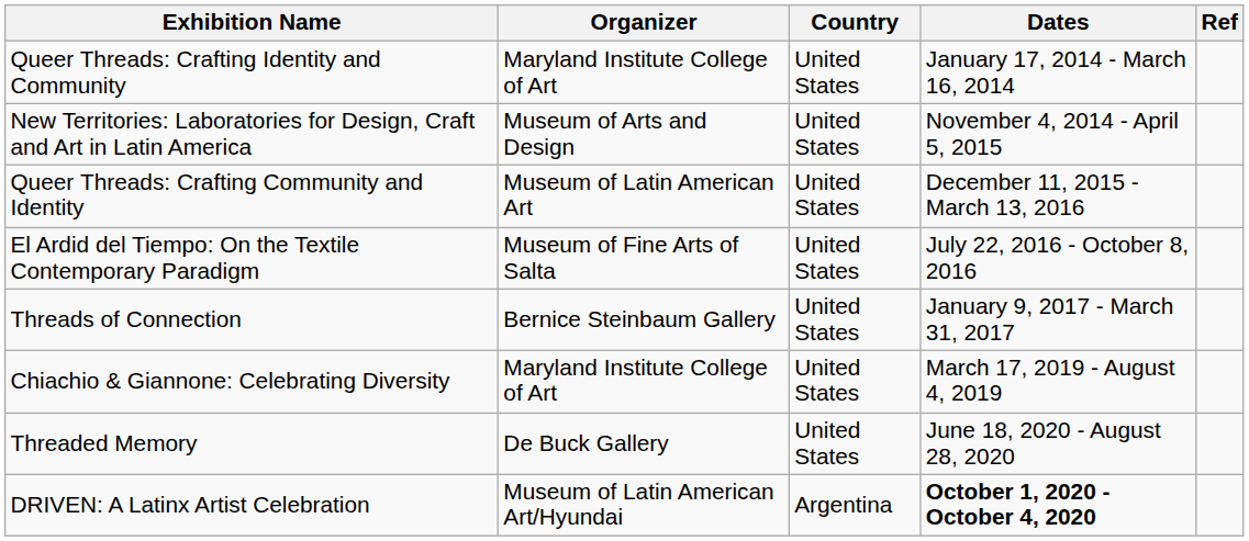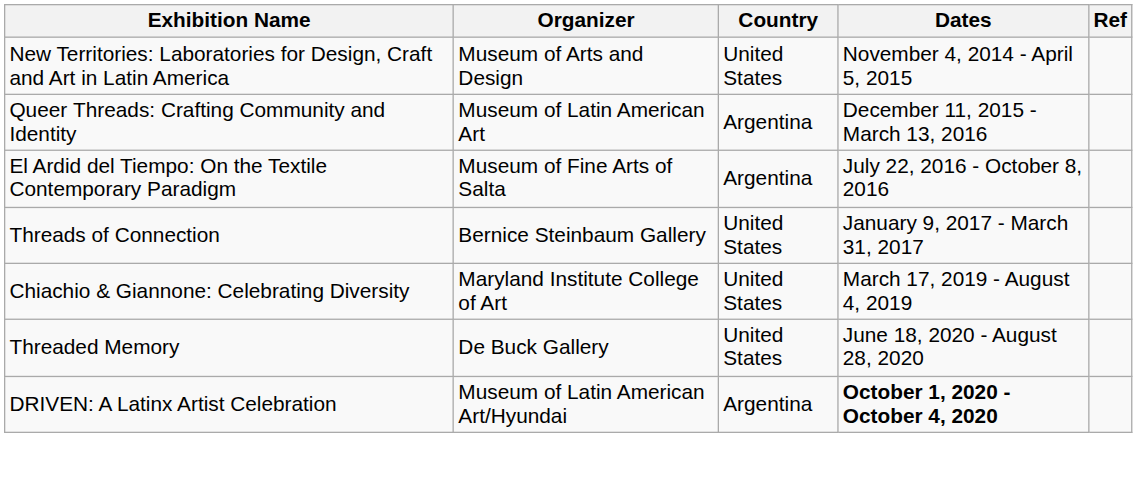- row: Queer Threads: Crafting Identity and Community | Maryland Institute College of Art | United States | January 17, 2014 - March 16, 2014
Queer Threads: Crafting Community and Identity | Country: United States -> Argentina
El Ardid del Tiempo: On the Textile Contemporary Paradigm | Country: United States -> Argentina
